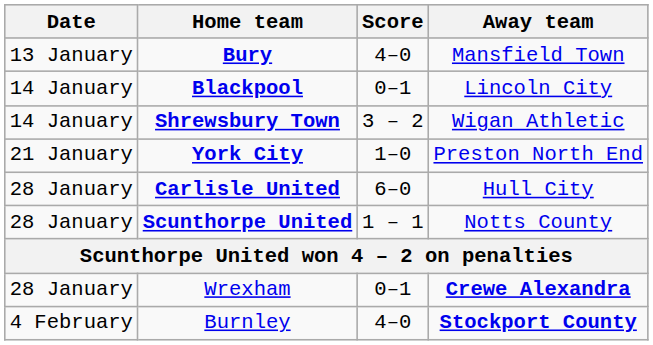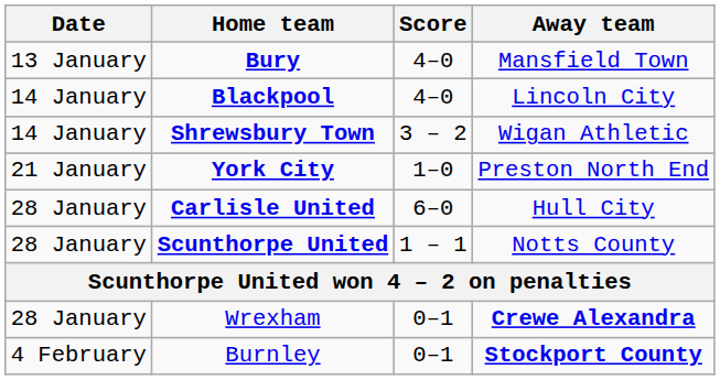Blackpool | Score: 0–1 -> 4–0
Burnley | Score: 4–0 -> 0–1
